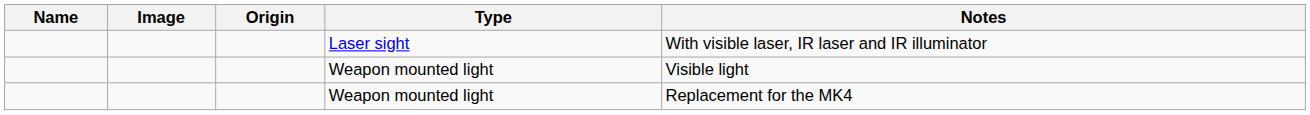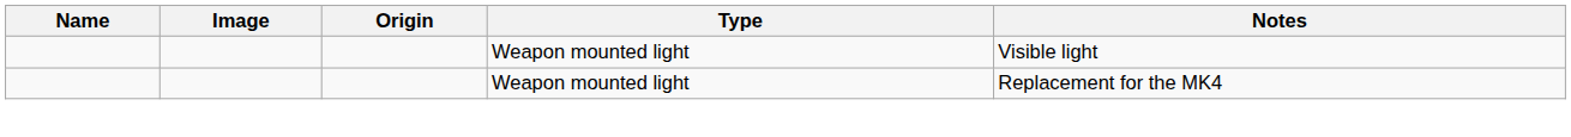- row: Laser sight | With visible laser, IR laser and IR illuminator
